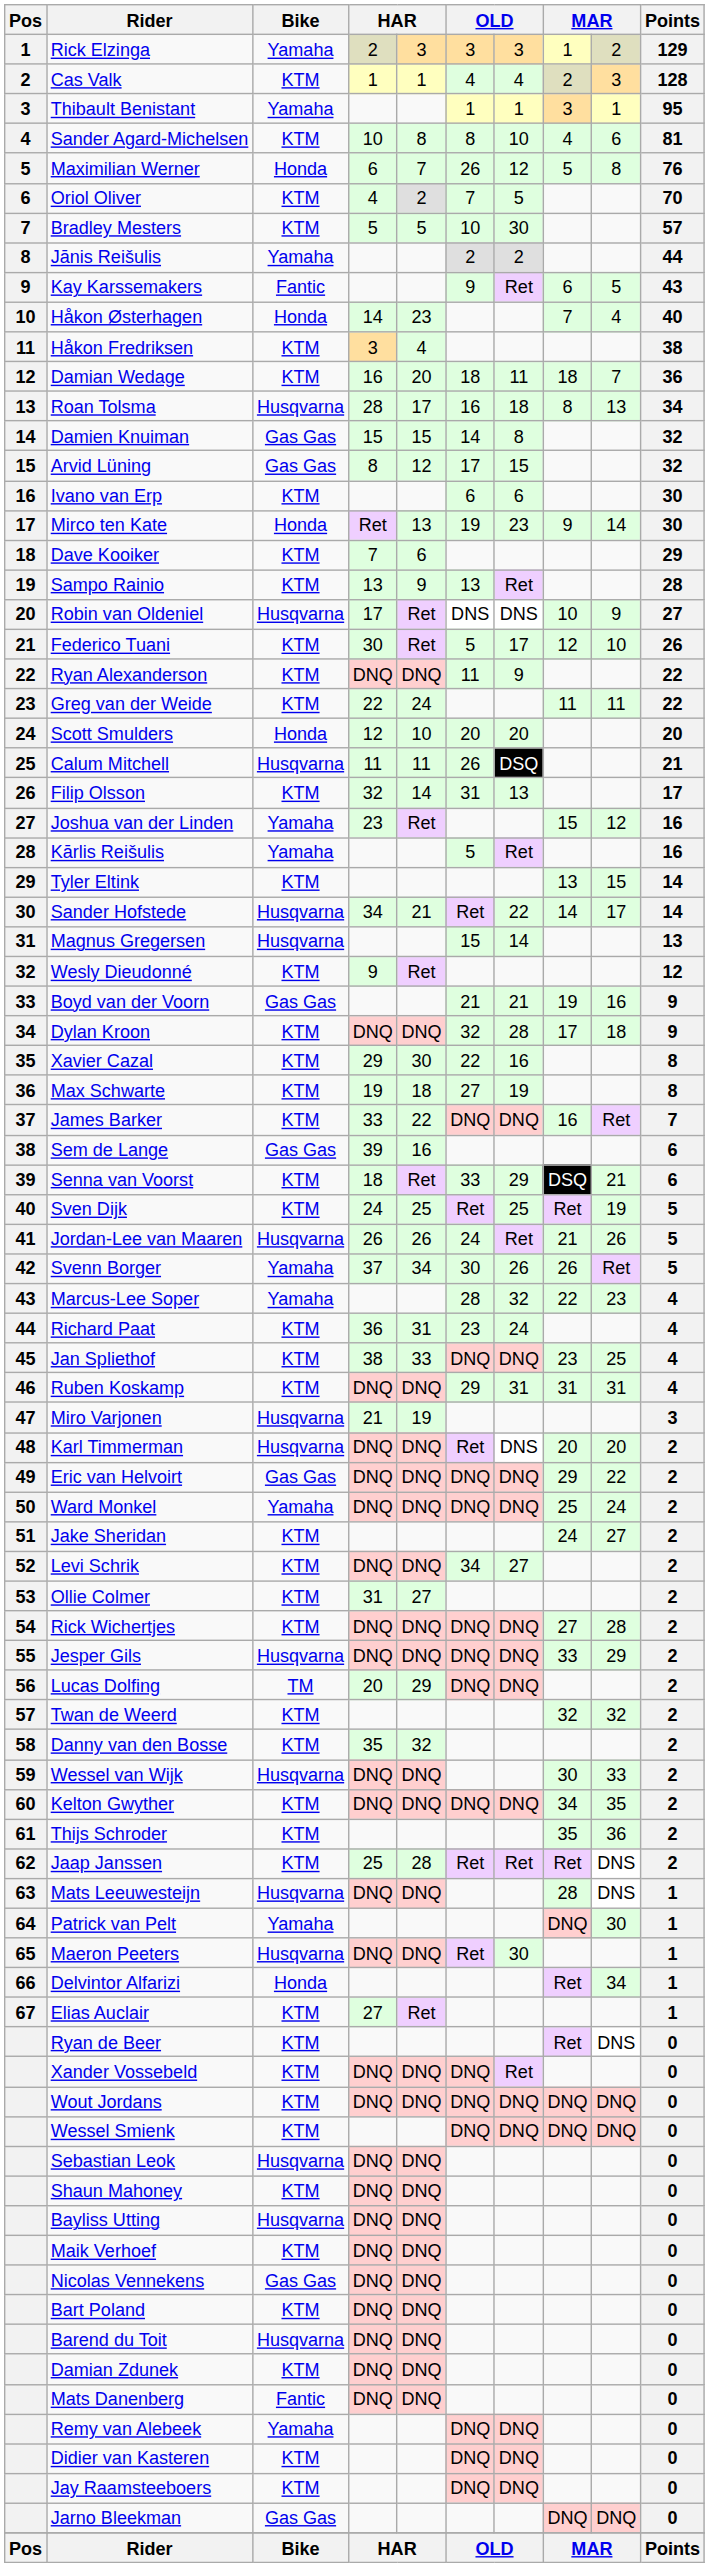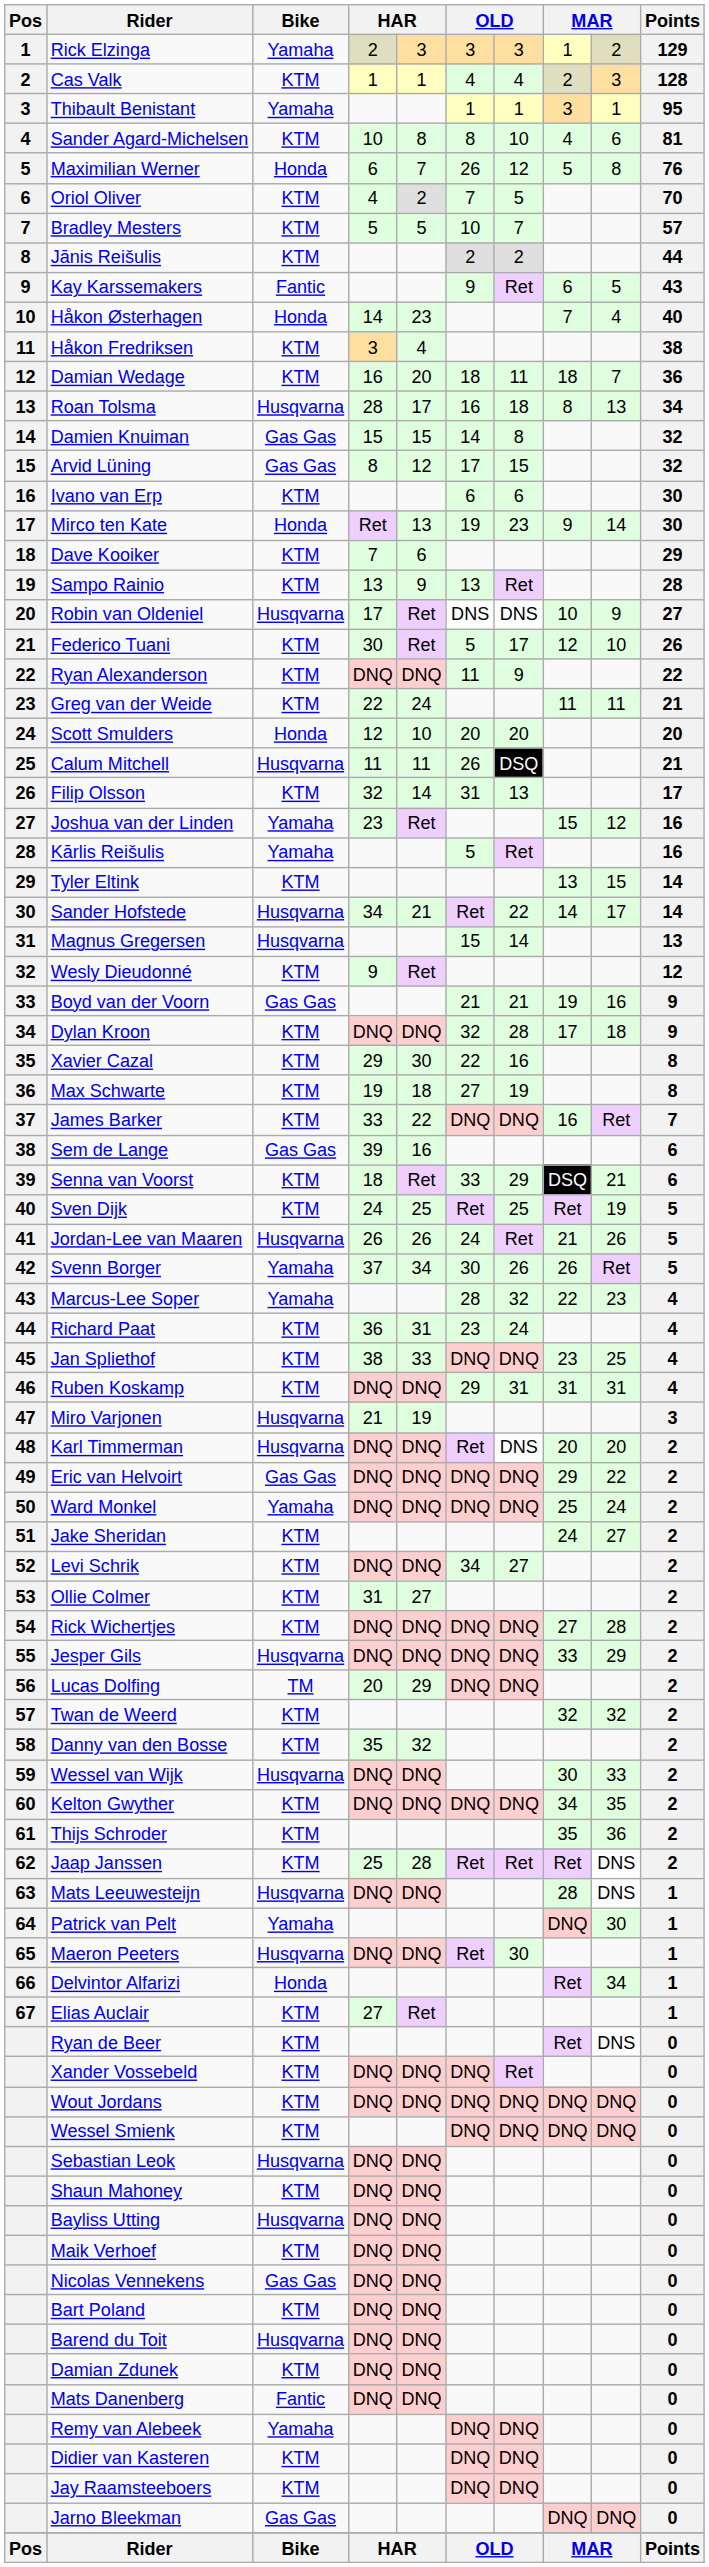Bradley Mesters | column 7: 30 -> 7
Jānis Reišulis | Bike: Yamaha -> KTM
Greg van der Weide | Points: 22 -> 21
